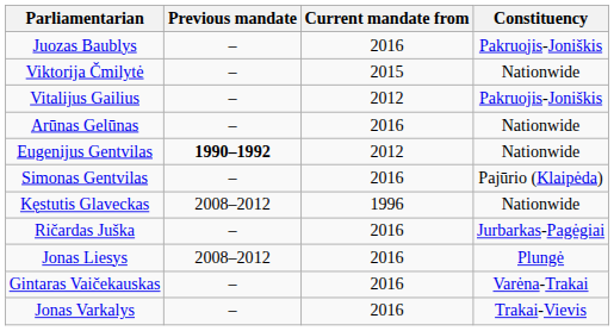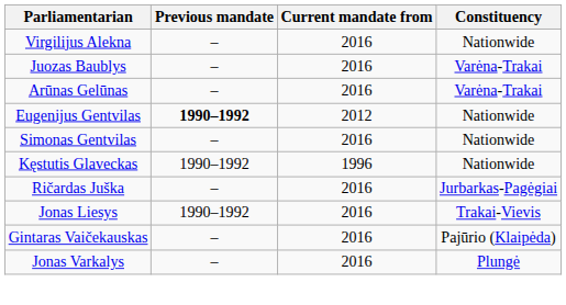+ row: Virgilijus Alekna | – | 2016 | Nationwide
Juozas Baublys | Constituency: Pakruojis-Joniškis -> Varėna-Trakai
- row: Viktorija Čmilytė | – | 2015 | Nationwide
- row: Vitalijus Gailius | – | 2012 | Pakruojis-Joniškis
Arūnas Gelūnas | Constituency: Nationwide -> Varėna-Trakai
Simonas Gentvilas | Constituency: Pajūrio (Klaipėda) -> Nationwide
Kęstutis Glaveckas | Previous mandate: 2008–2012 -> 1990–1992
Jonas Liesys | Previous mandate: 2008–2012 -> 1990–1992
Jonas Liesys | Constituency: Plungė -> Trakai-Vievis
Gintaras Vaičekauskas | Constituency: Varėna-Trakai -> Pajūrio (Klaipėda)
Jonas Varkalys | Constituency: Trakai-Vievis -> Plungė
